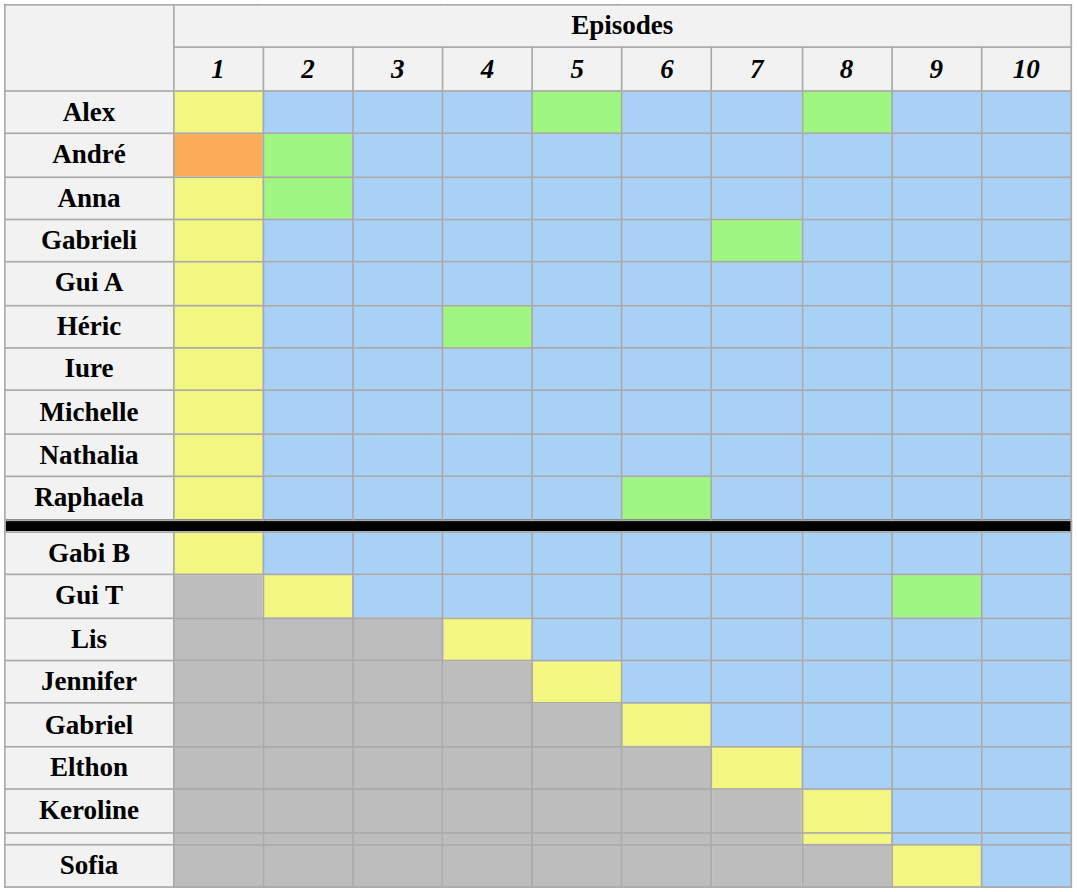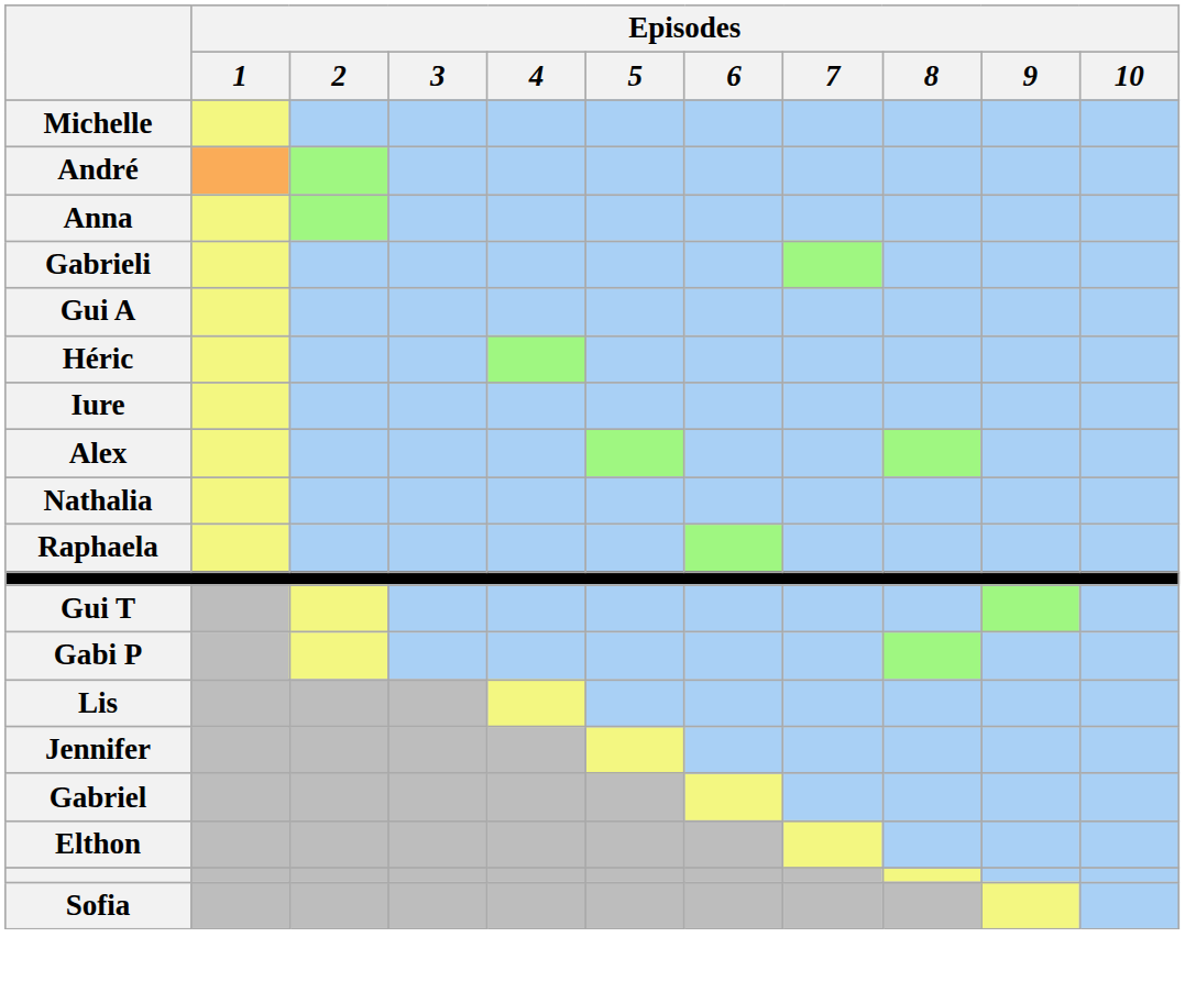rows swapped: Alex <-> Michelle
- row: Gabi B
+ row: Gabi P
- row: Keroline
